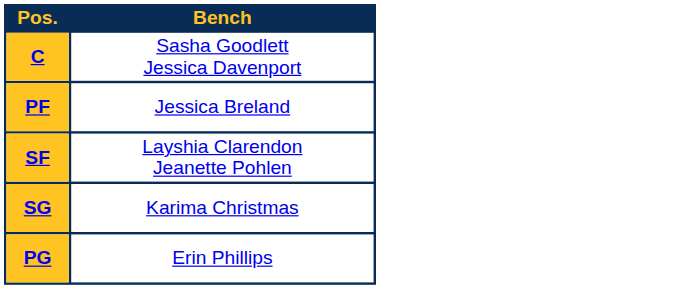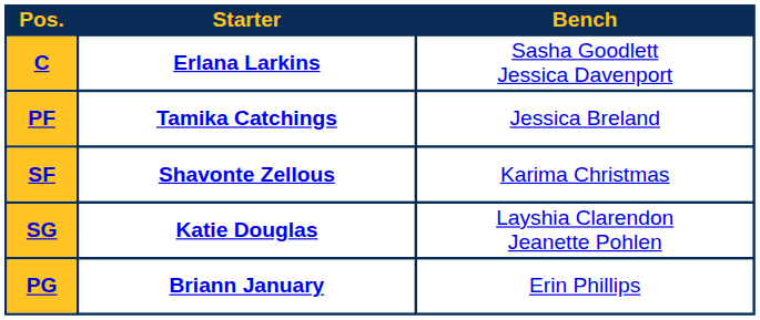+ column: Starter | Erlana Larkins | Tamika Catchings | Shavonte Zellous | Katie Douglas | Briann January
SF | Bench: Layshia Clarendon Jeanette Pohlen -> Karima Christmas
SG | Bench: Karima Christmas -> Layshia Clarendon Jeanette Pohlen
